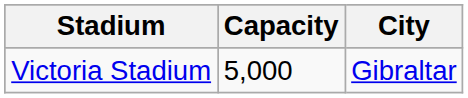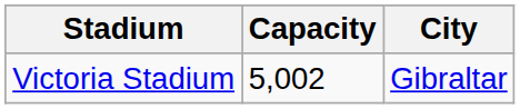Victoria Stadium | Capacity: 5,000 -> 5,002
